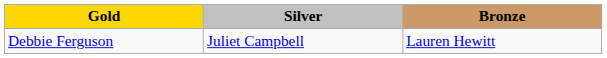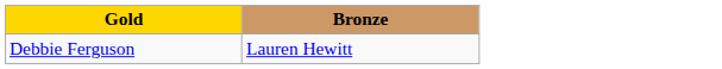- column: Silver | Juliet Campbell
